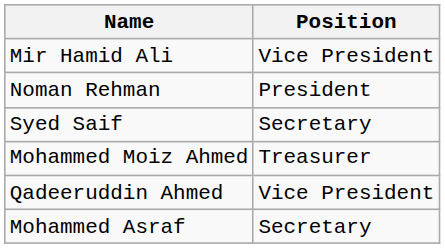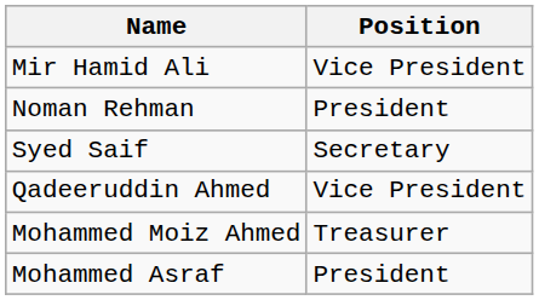rows swapped: Qadeeruddin Ahmed <-> Mohammed Moiz Ahmed
Mohammed Asraf | Position: Secretary -> President
